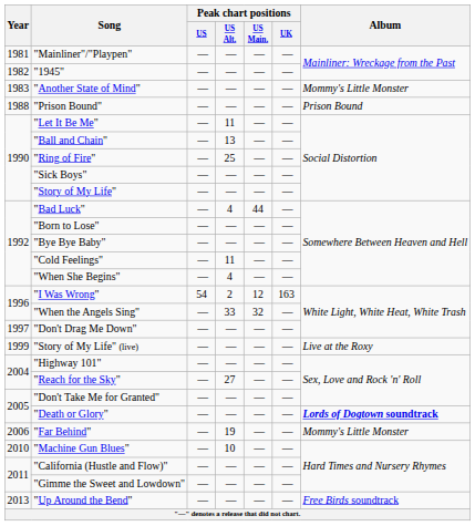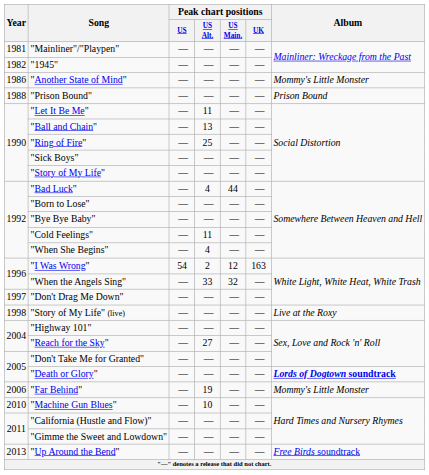"Another State of Mind" | Year: 1983 -> 1986
"Story of My Life" (live) | Year: 1999 -> 1998
